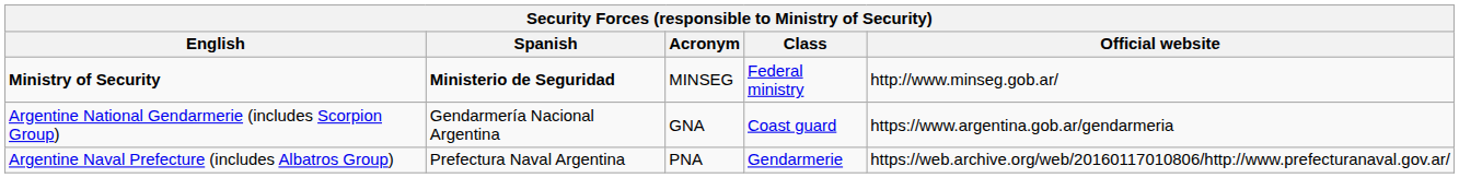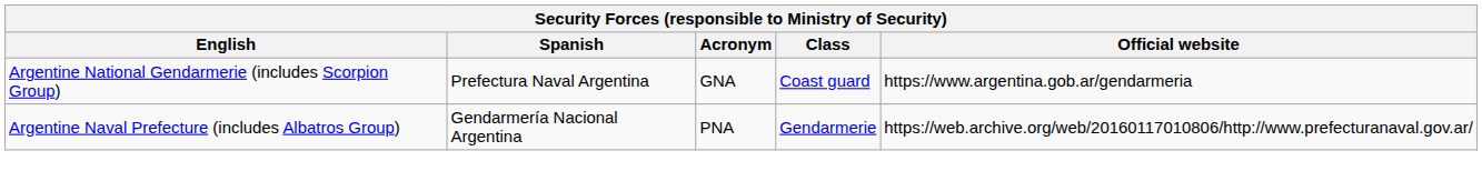- row: Ministry of Security | Ministerio de Seguridad | MINSEG | Federal ministry | http://www.minseg.gob.ar/
Argentine National Gendarmerie (includes Scorpion Group) | Spanish: Gendarmería Nacional Argentina -> Prefectura Naval Argentina
Argentine Naval Prefecture (includes Albatros Group) | Spanish: Prefectura Naval Argentina -> Gendarmería Nacional Argentina
